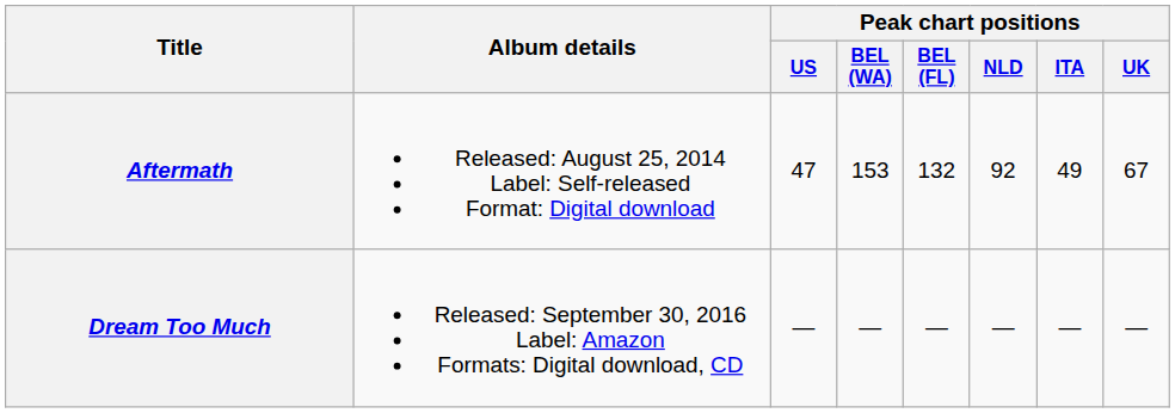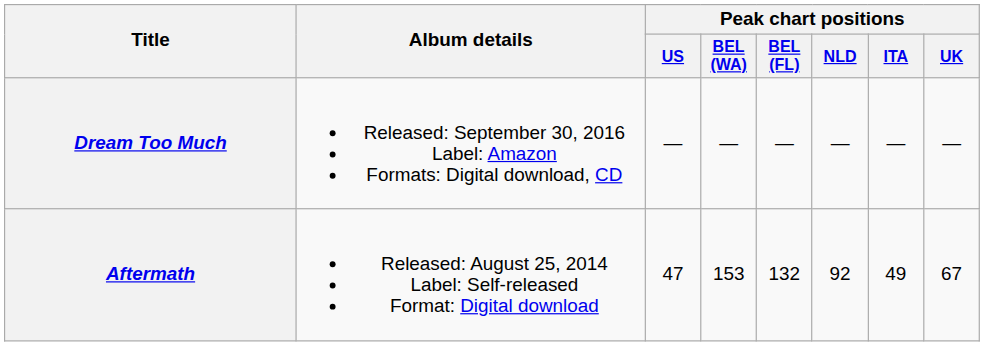rows swapped: Aftermath <-> Dream Too Much
